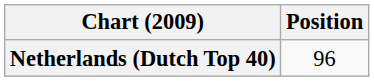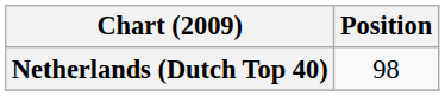Netherlands (Dutch Top 40) | Position: 96 -> 98
